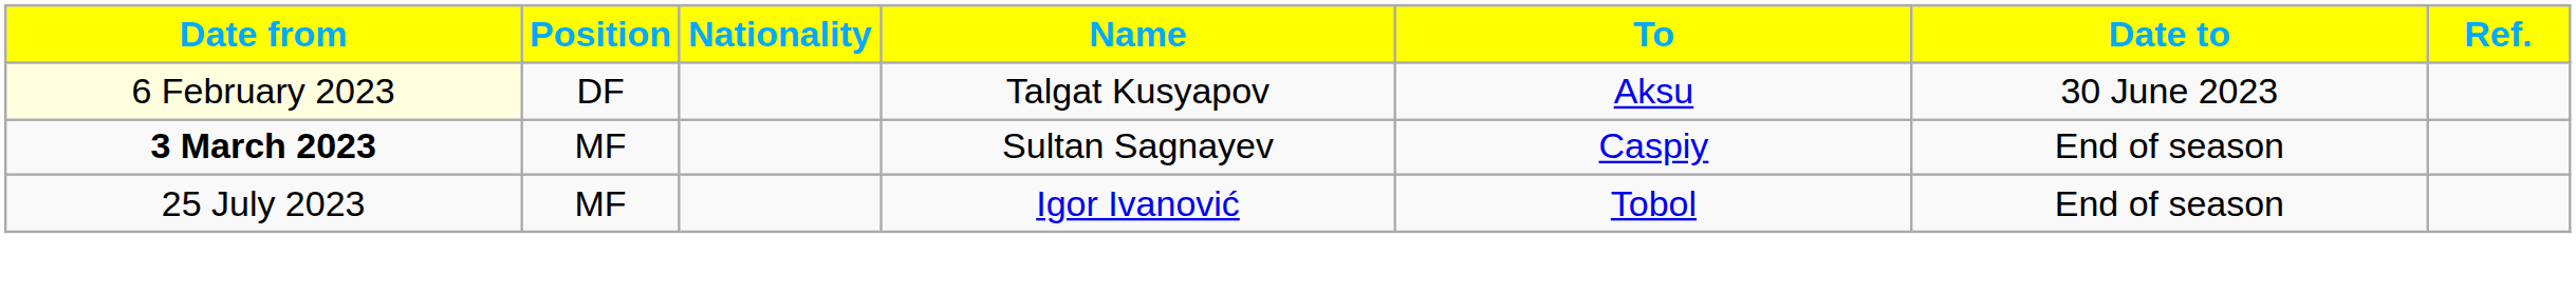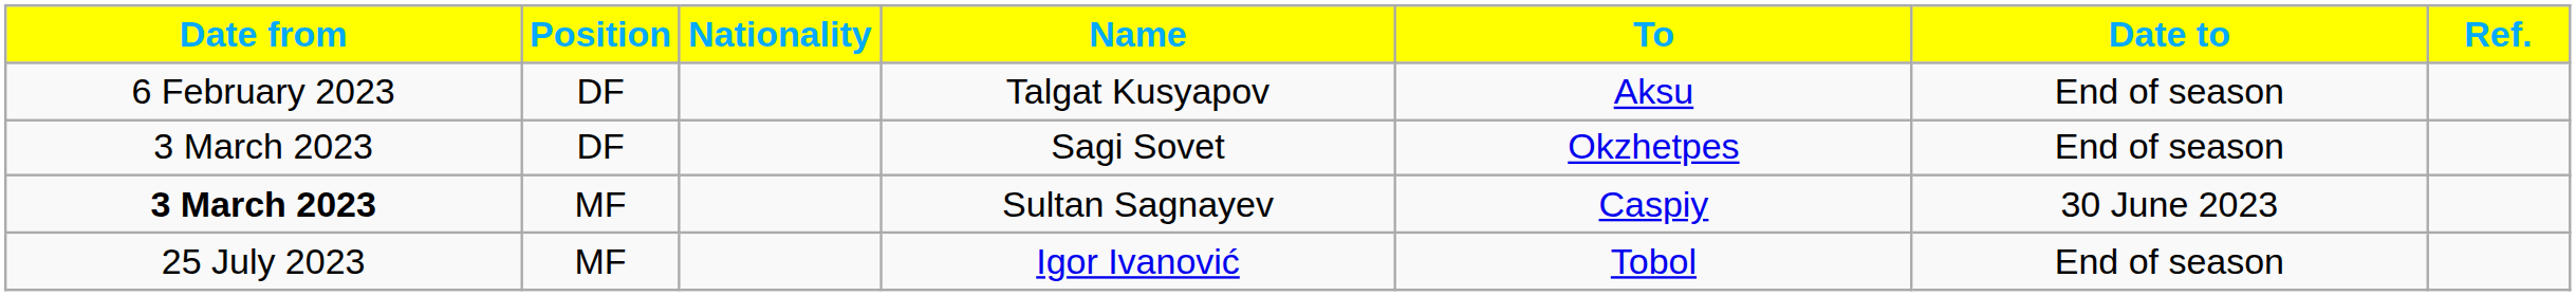Talgat Kusyapov | Date from: lightyellow background -> no background
Talgat Kusyapov | Date to: 30 June 2023 -> End of season
+ row: 3 March 2023 | DF | Sagi Sovet | Okzhetpes | End of season
Sultan Sagnayev | Date to: End of season -> 30 June 2023
